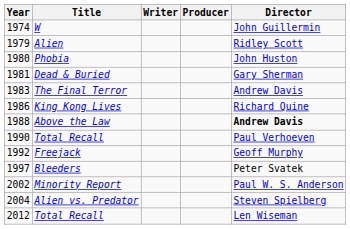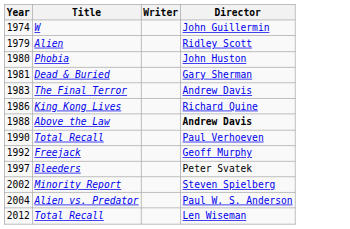- column: Producer
Minority Report | Director: Paul W. S. Anderson -> Steven Spielberg
Alien vs. Predator | Director: Steven Spielberg -> Paul W. S. Anderson
